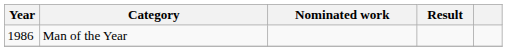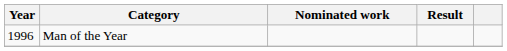Man of the Year | Year: 1986 -> 1996
